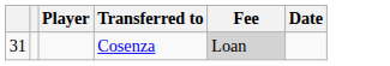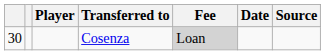+ column: Source
Cosenza | column 1: 31 -> 30
